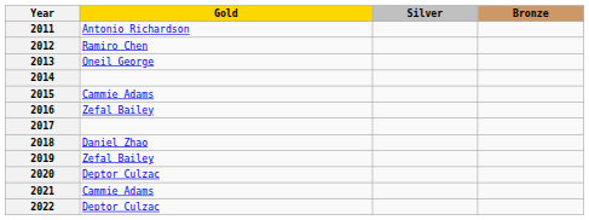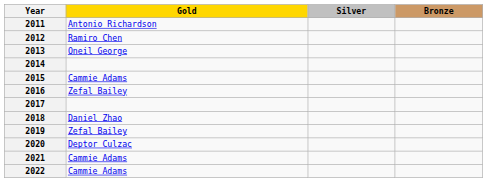2022 | Gold: Deptor Culzac -> Cammie Adams
